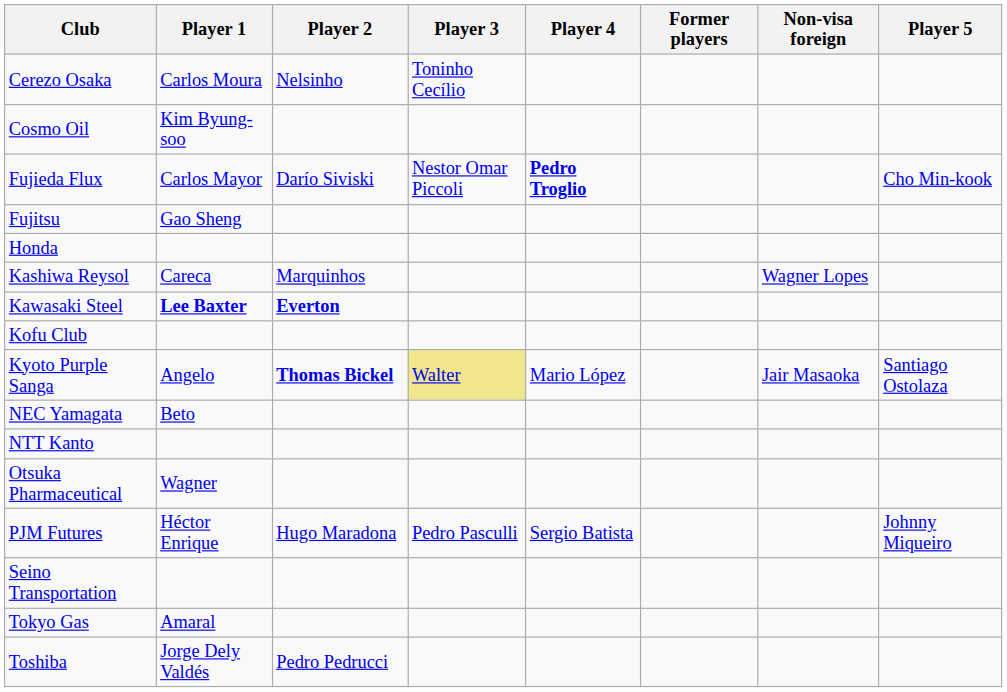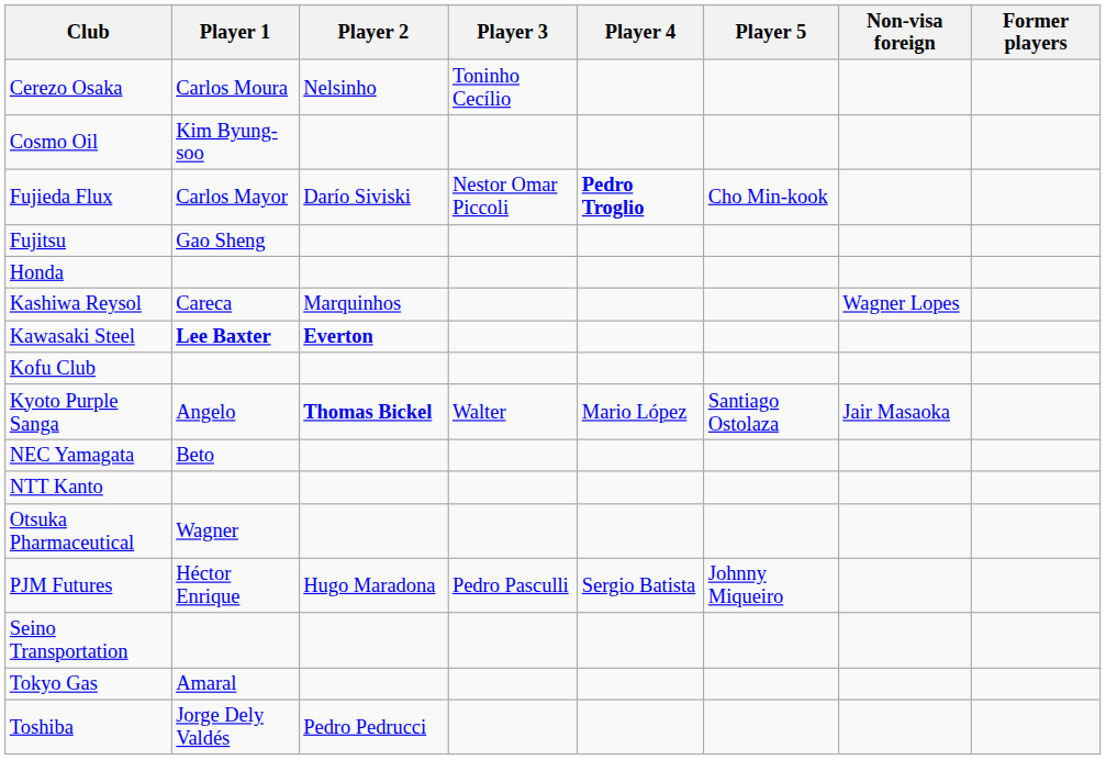columns swapped: Player 5 <-> Former players
Kyoto Purple Sanga | Player 3: khaki background -> no background
